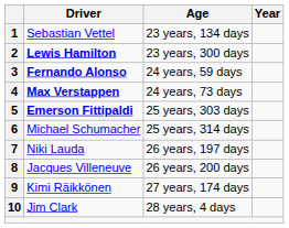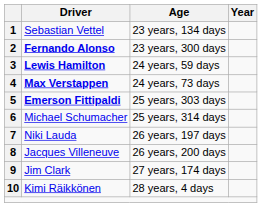2 | Driver: Lewis Hamilton -> Fernando Alonso
3 | Driver: Fernando Alonso -> Lewis Hamilton
9 | Driver: Kimi Räikkönen -> Jim Clark
10 | Driver: Jim Clark -> Kimi Räikkönen
